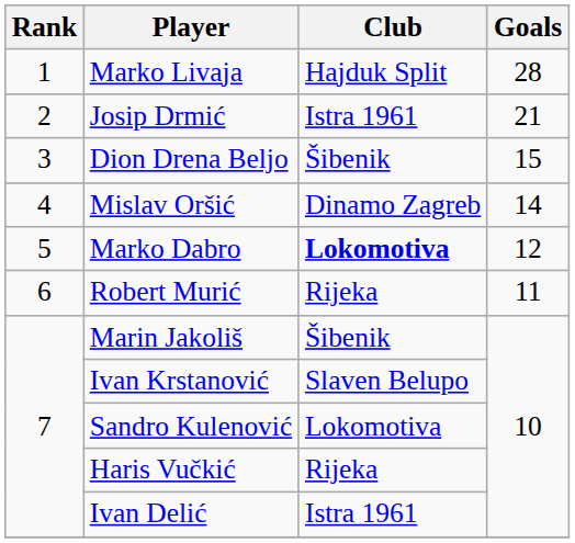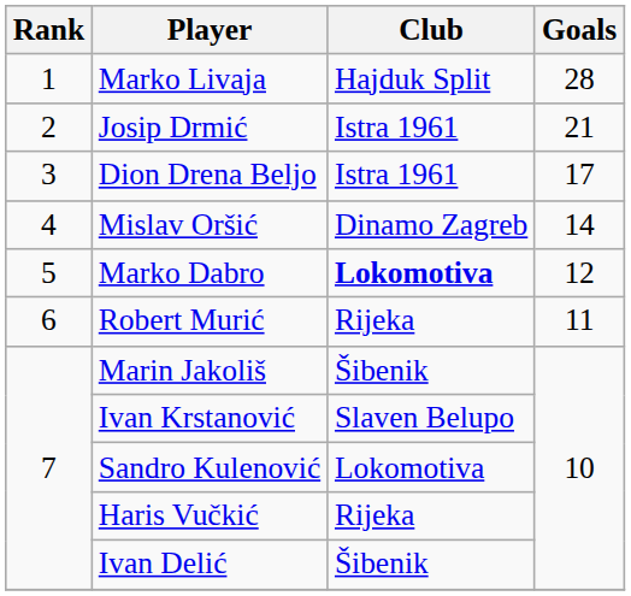Dion Drena Beljo | Club: Šibenik -> Istra 1961
Dion Drena Beljo | Goals: 15 -> 17
Ivan Delić | Club: Istra 1961 -> Šibenik
